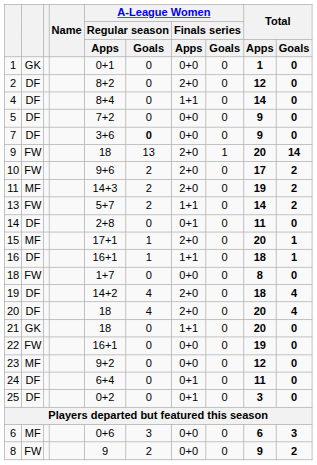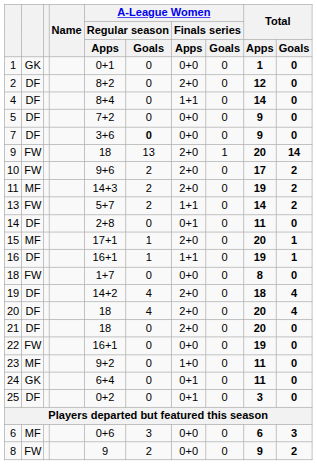16 | Total / Apps: 18 -> 19
21 | column 2: GK -> DF
21 | A-League Women / Finals series / Apps: 1+1 -> 2+0
23 | A-League Women / Finals series / Apps: 0+0 -> 1+0
23 | Total / Apps: 12 -> 11
24 | column 2: DF -> GK
